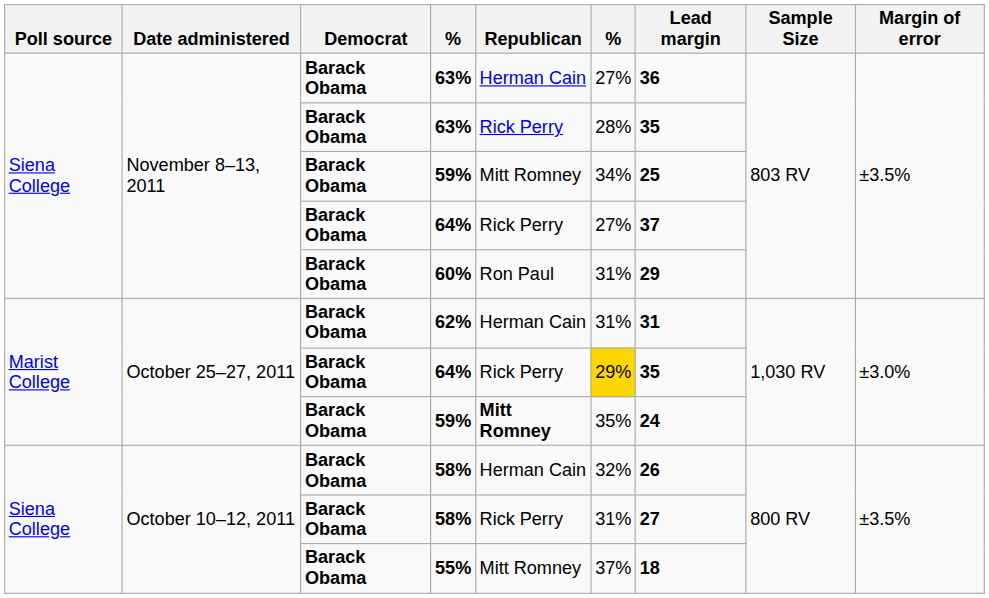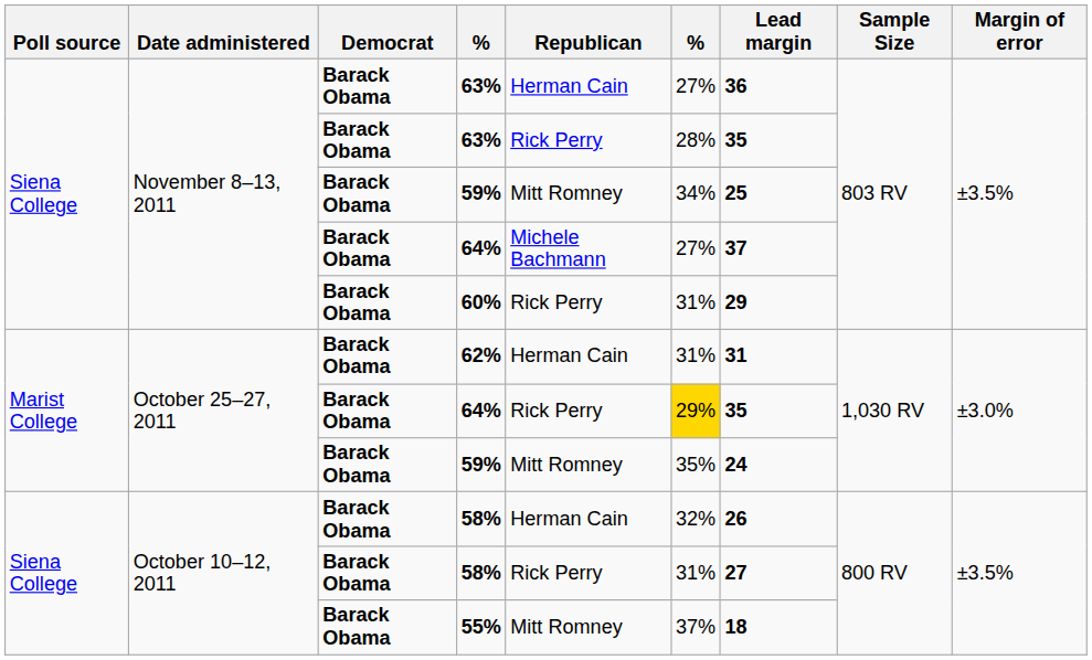November 8–13, 2011 / 64% | Republican: Rick Perry -> Michele Bachmann
60% | Republican: Ron Paul -> Rick Perry
October 25–27, 2011 / 59% | Republican: bold -> normal
